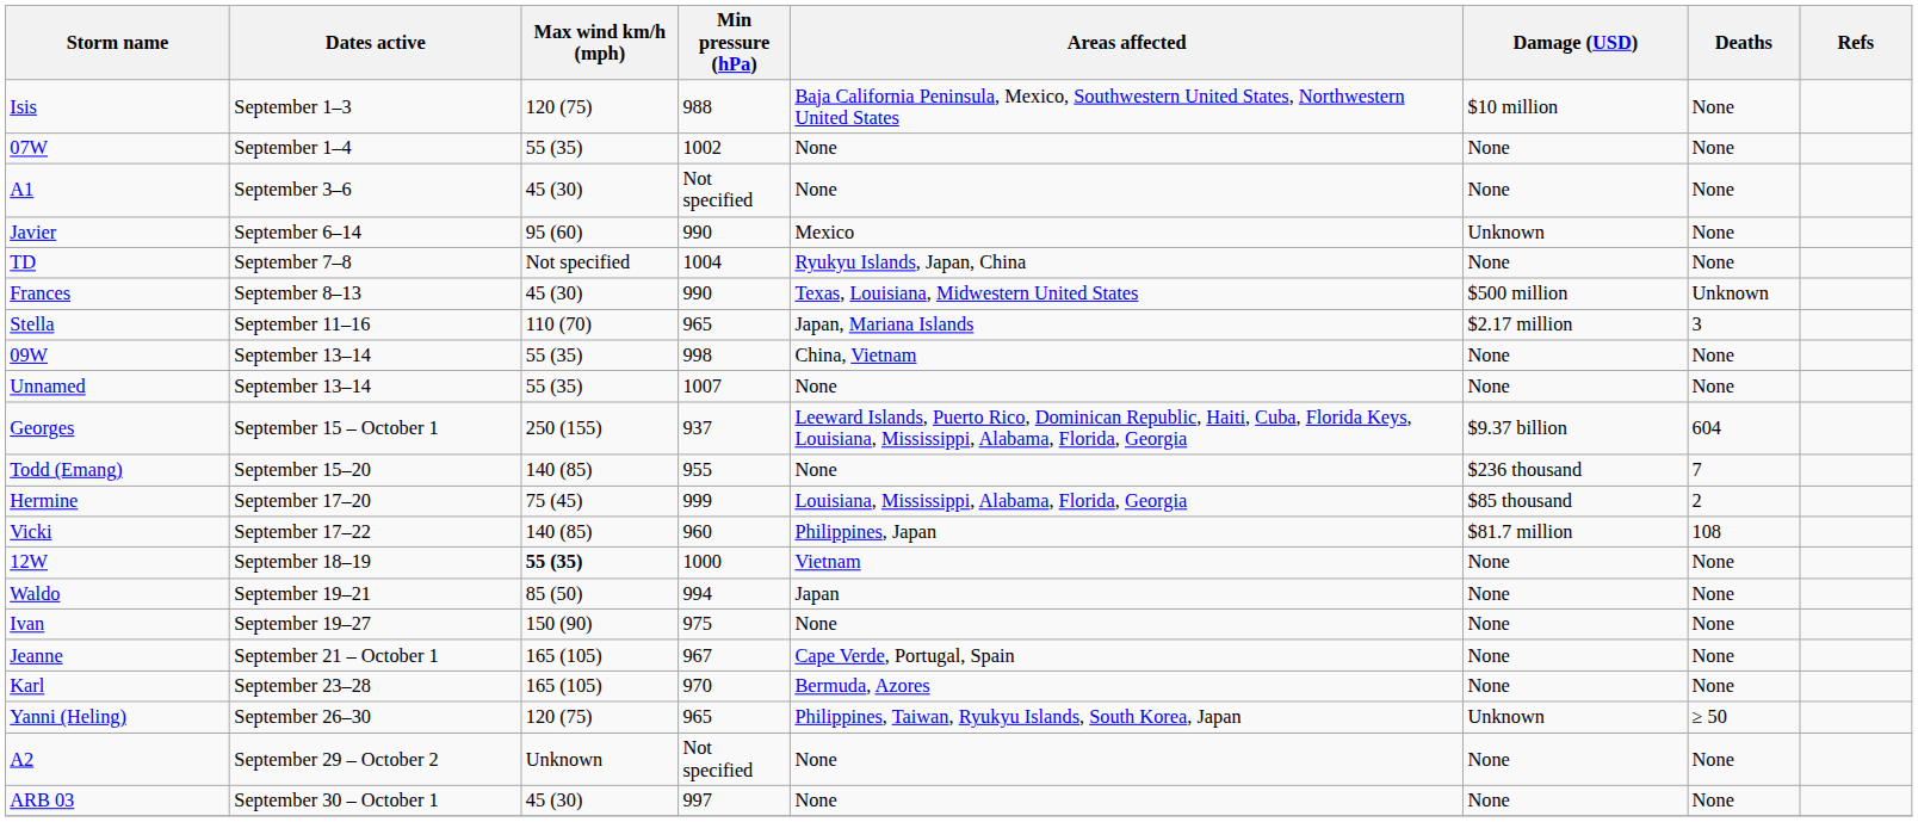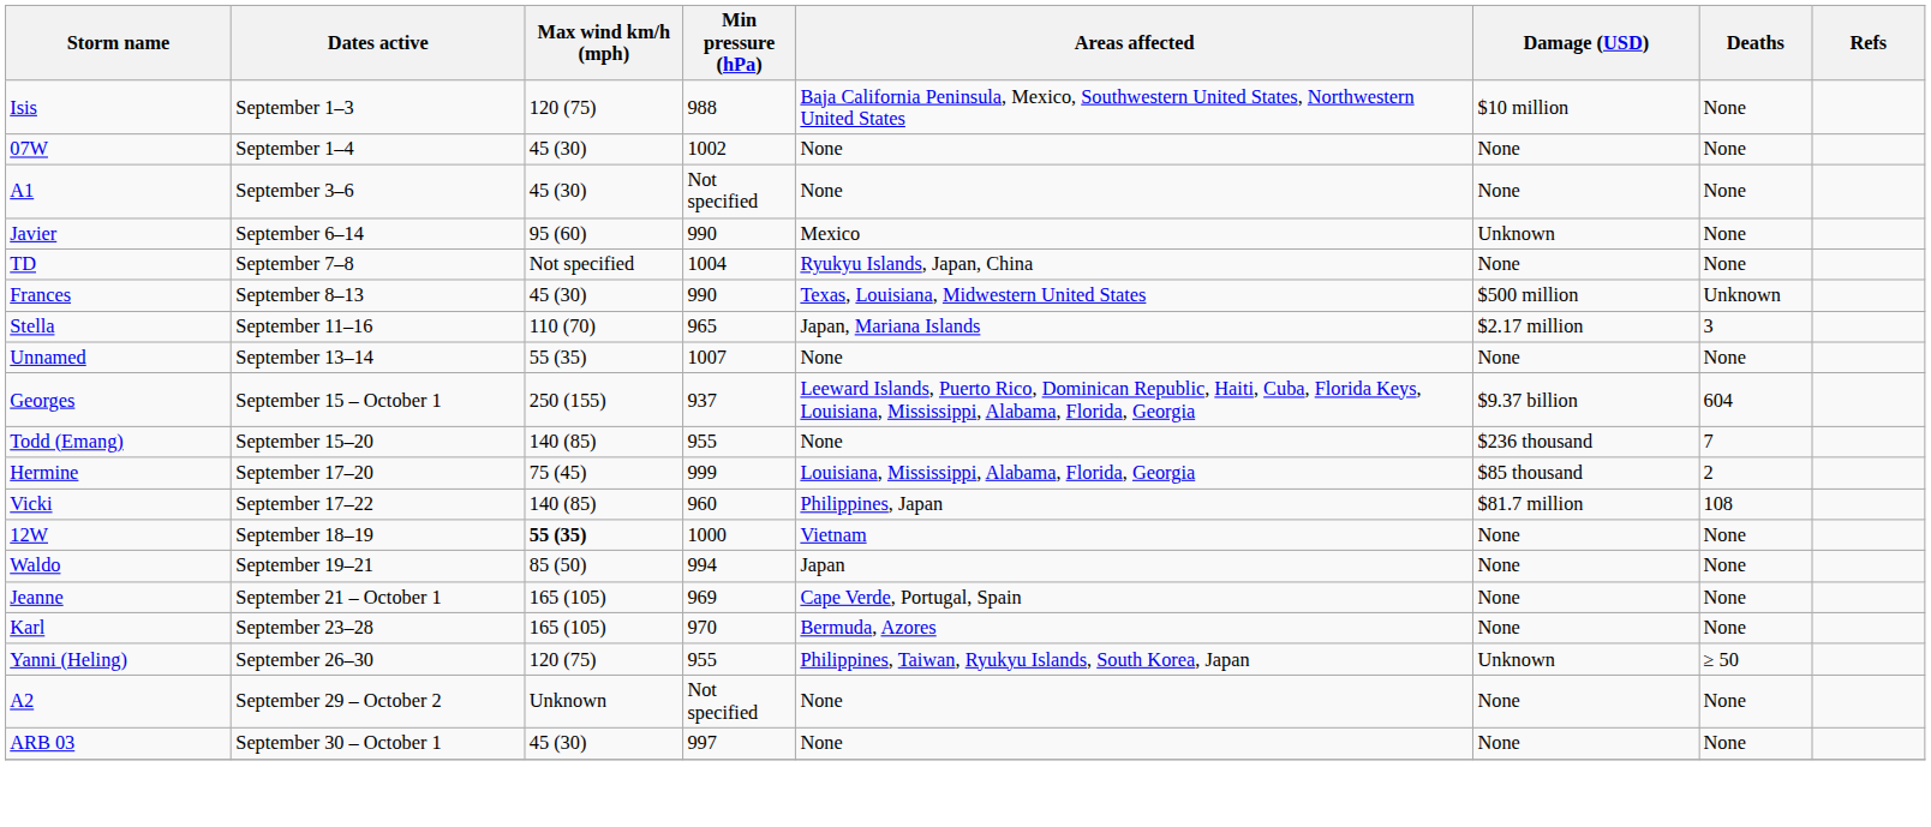07W | Max wind km/h (mph): 55 (35) -> 45 (30)
- row: 09W | September 13–14 | 55 (35) | 998 | China, Vietnam | None | None
- row: Ivan | September 19–27 | 150 (90) | 975 | None | None | None
Jeanne | Min pressure (hPa): 967 -> 969
Yanni (Heling) | Min pressure (hPa): 965 -> 955
